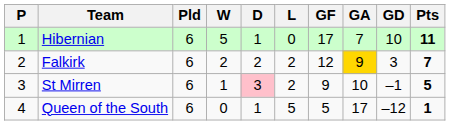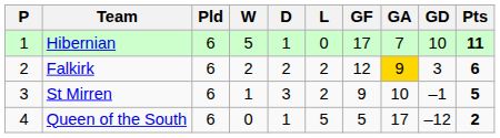Falkirk | Pts: 7 -> 6
St Mirren | D: pink background -> no background
Queen of the South | Pts: 1 -> 2
